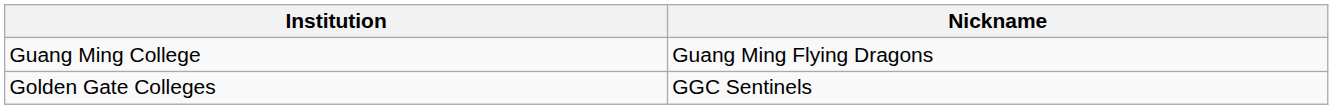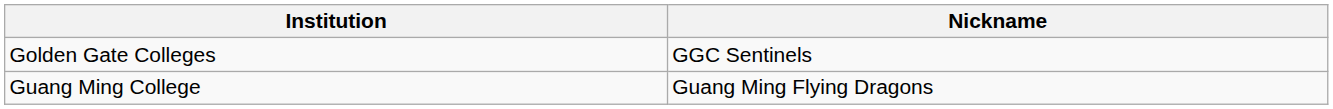rows swapped: Golden Gate Colleges <-> Guang Ming College
